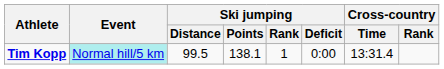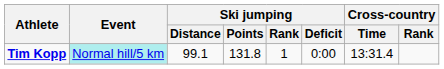Tim Kopp | Ski jumping / Distance: 99.5 -> 99.1
Tim Kopp | Ski jumping / Points: 138.1 -> 131.8
